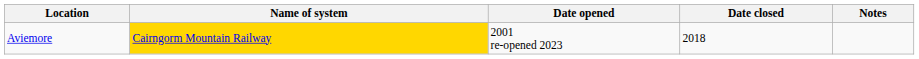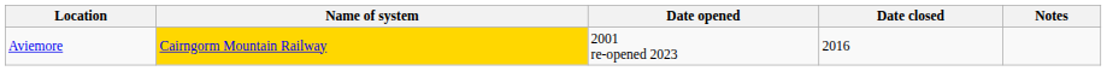Aviemore | Date closed: 2018 -> 2016
